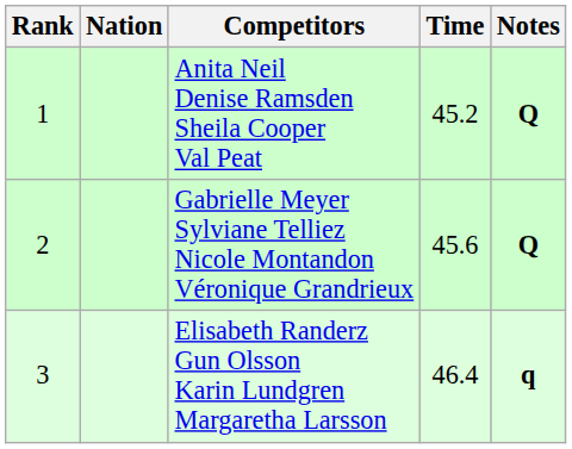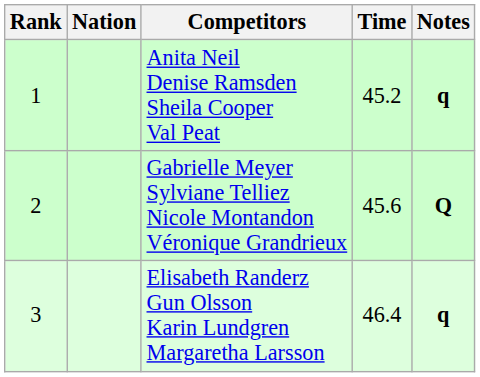Anita Neil Denise Ramsden Sheila Cooper Val Peat | Notes: Q -> q
